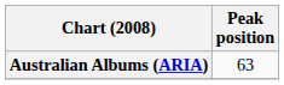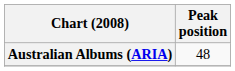Australian Albums (ARIA) | Peak position: 63 -> 48
